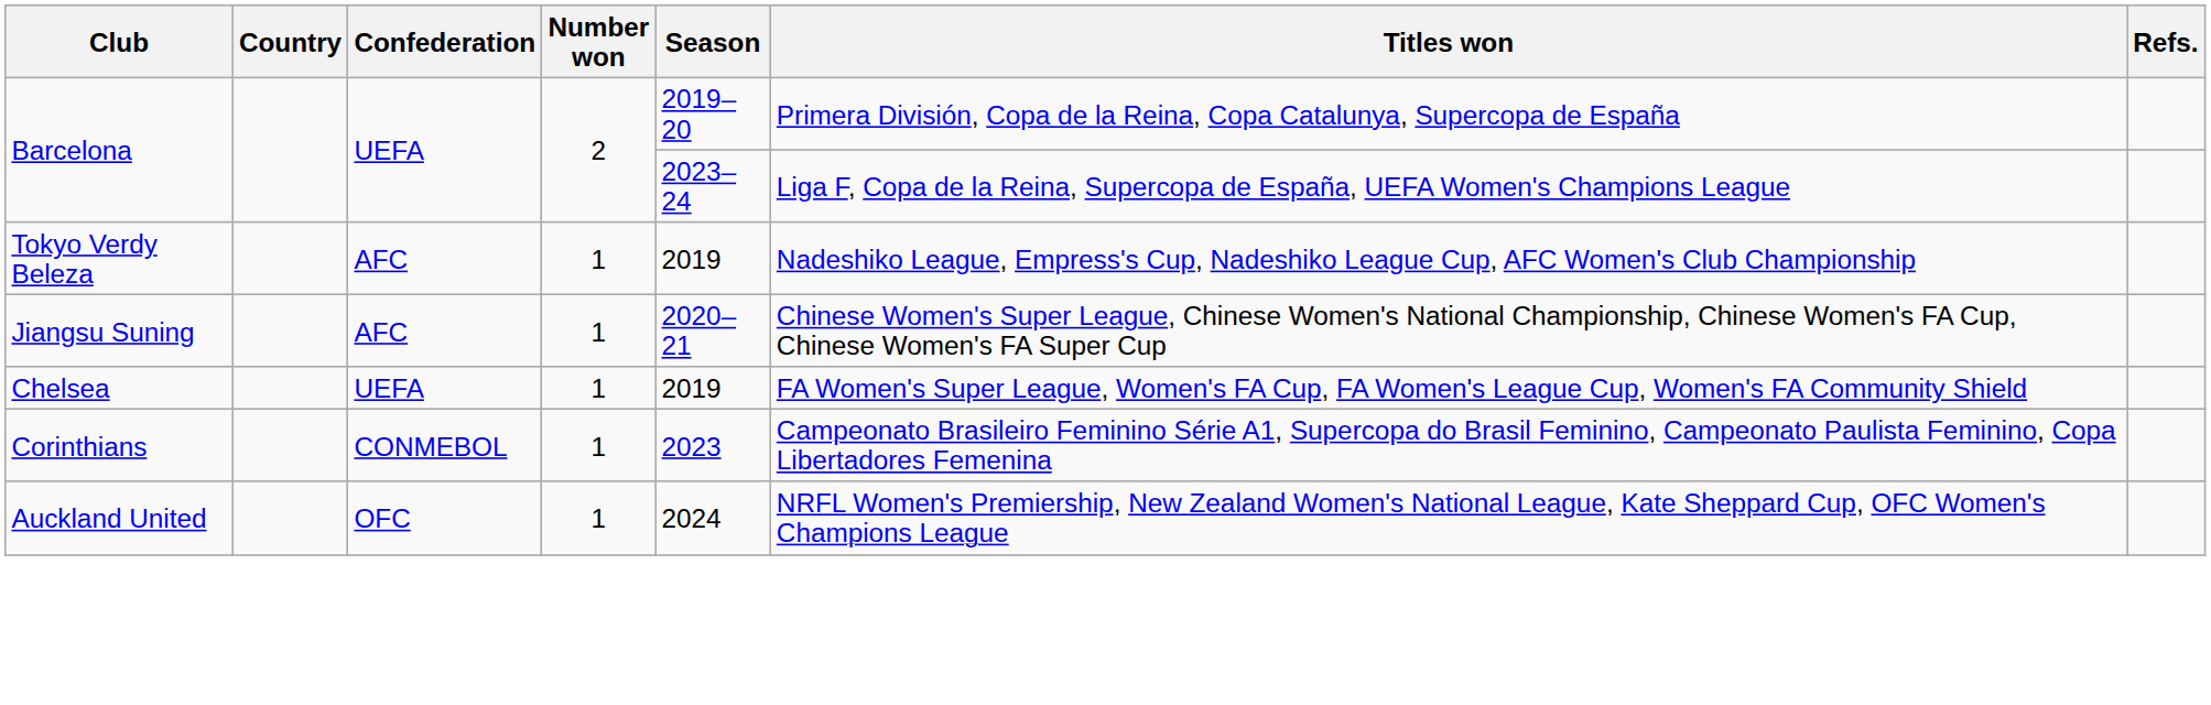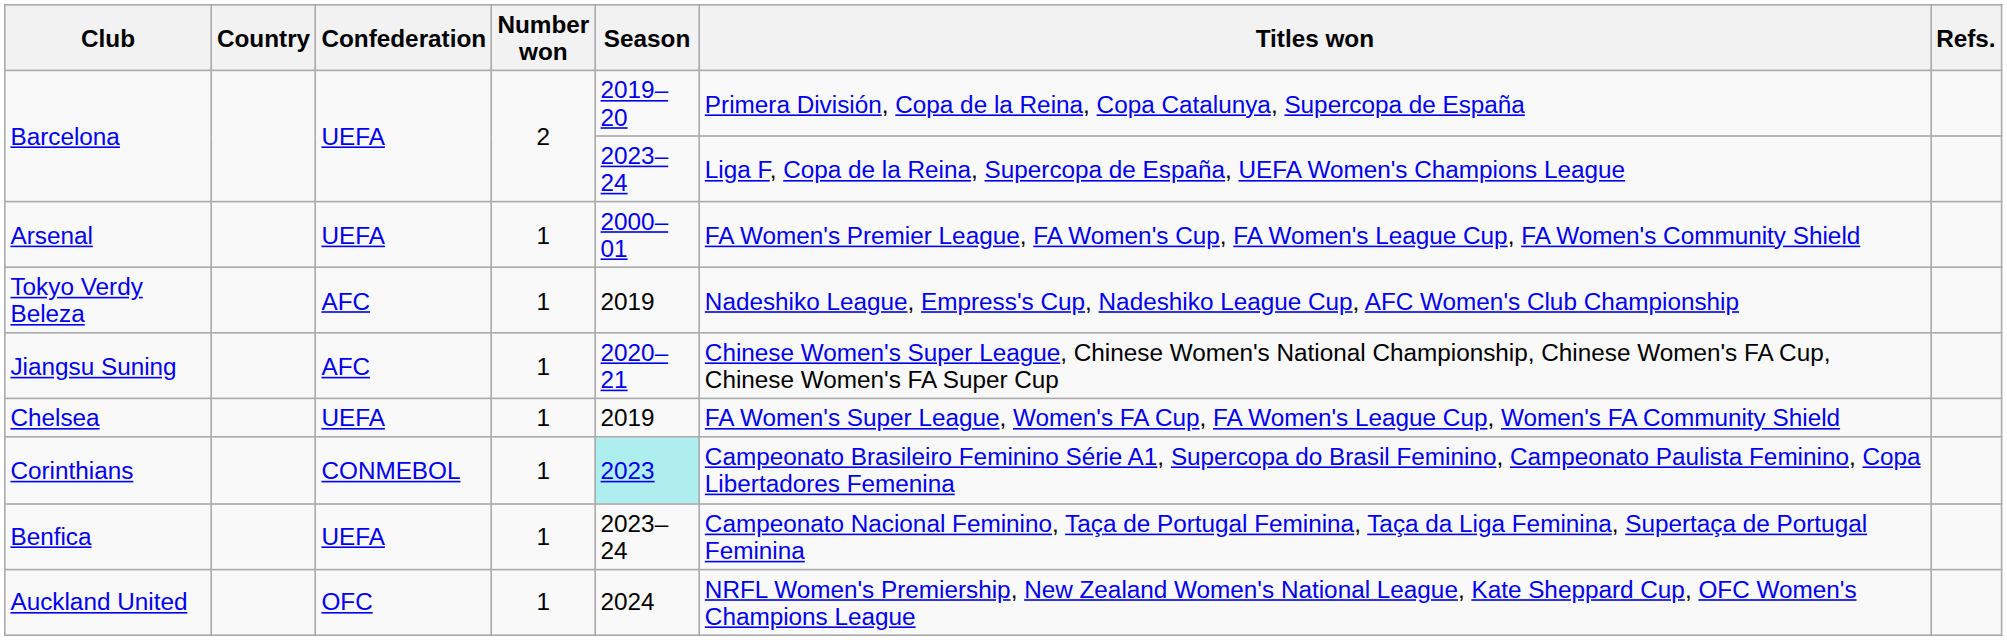+ row: Arsenal | UEFA | 1 | 2000–01 | FA Women's Premier League, FA Women's Cup, FA Women's League Cup, FA Women's Community Shield
Corinthians | Season: no background -> paleturquoise background
+ row: Benfica | UEFA | 1 | 2023–24 | Campeonato Nacional Feminino, Taça de Portugal Feminina, Taça da Liga Feminina, Supertaça de Portugal Feminina
